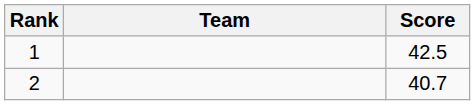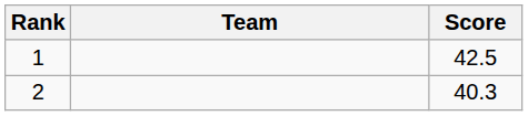2 | Score: 40.7 -> 40.3
